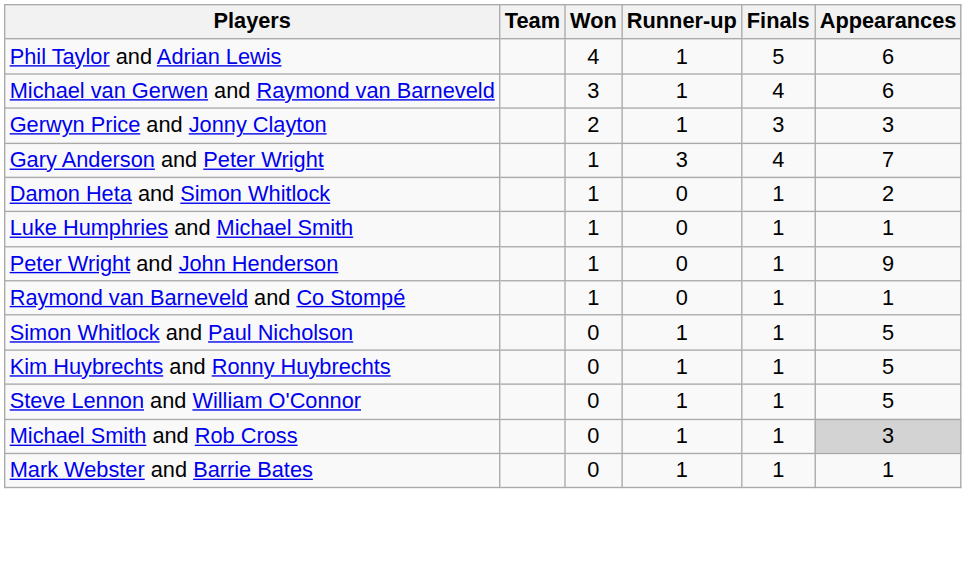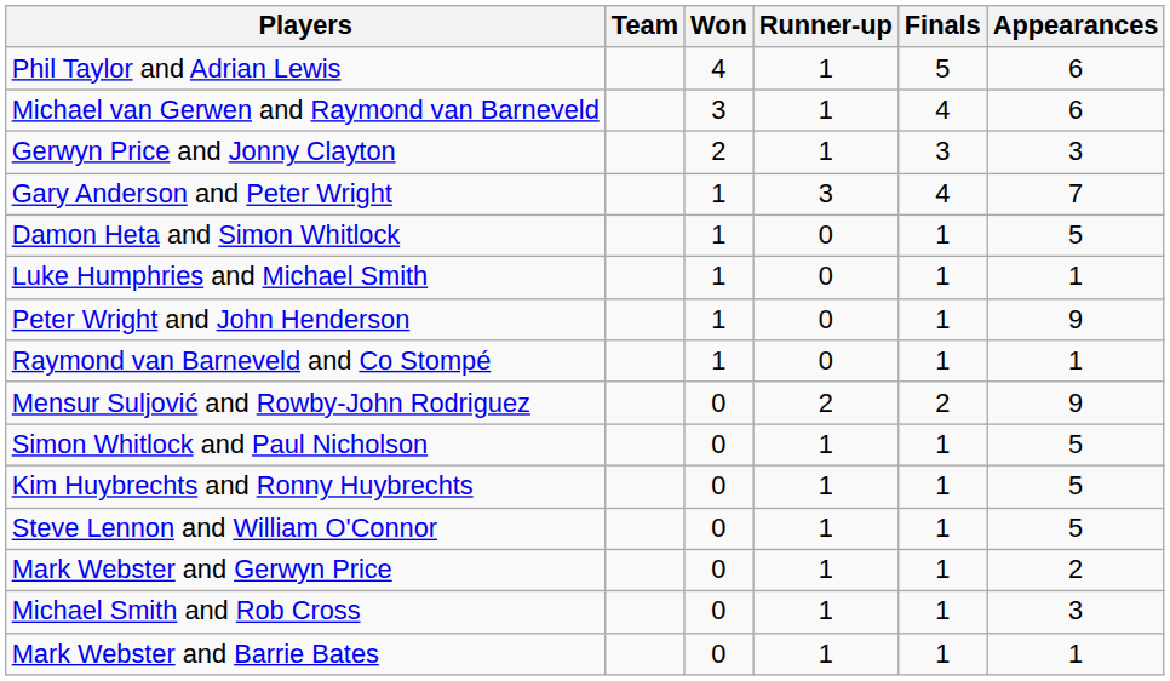Damon Heta and Simon Whitlock | Appearances: 2 -> 5
+ row: Mensur Suljović and Rowby-John Rodriguez | 0 | 2 | 2 | 9
+ row: Mark Webster and Gerwyn Price | 0 | 1 | 1 | 2
Michael Smith and Rob Cross | Appearances: lightgrey background -> no background
